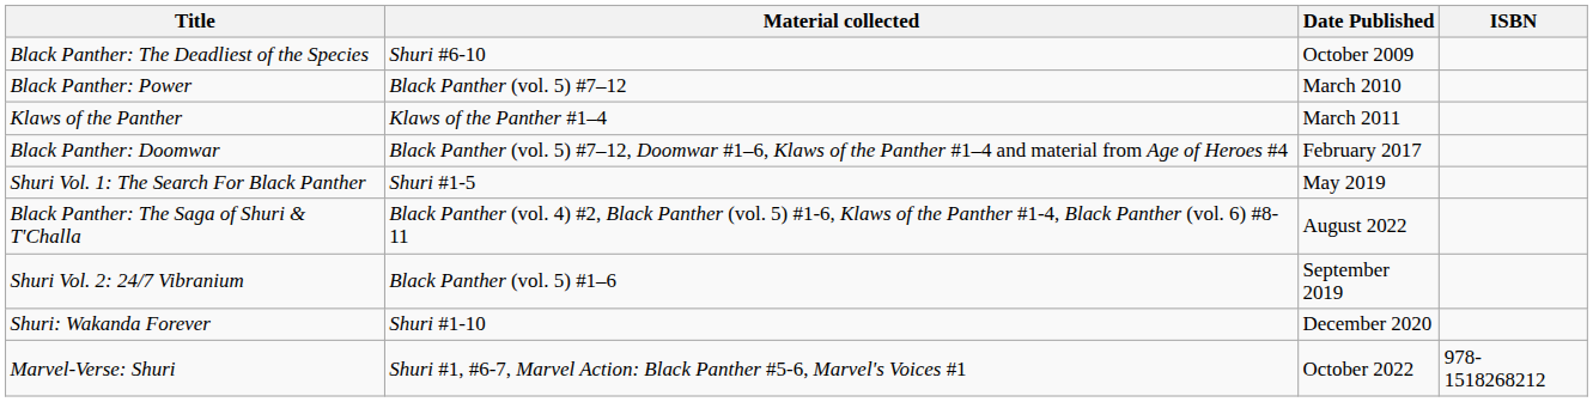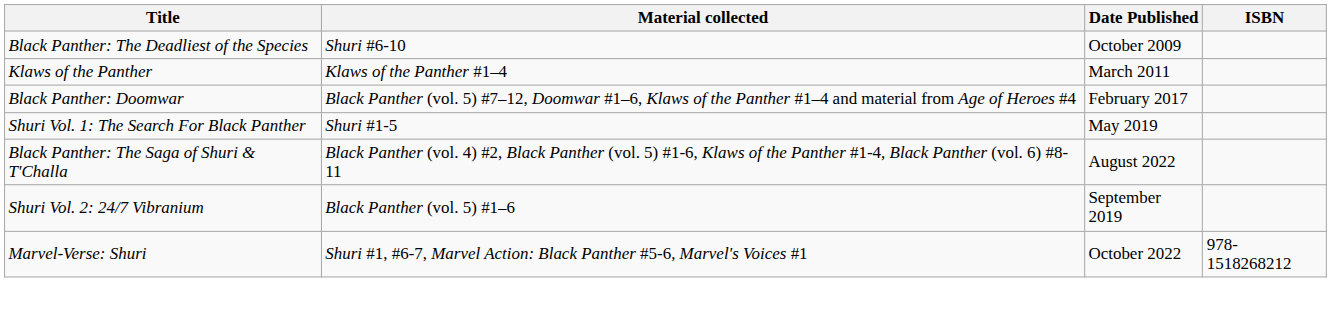- row: Black Panther: Power | Black Panther (vol. 5) #7–12 | March 2010
- row: Shuri: Wakanda Forever | Shuri #1-10 | December 2020
